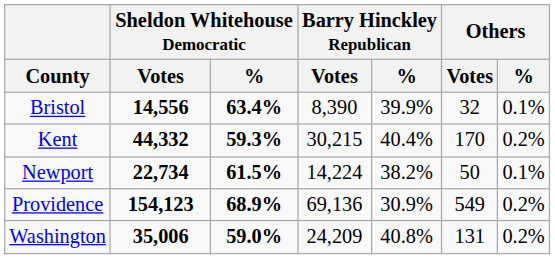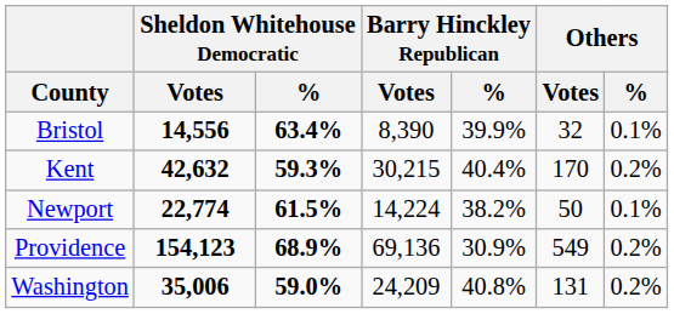Kent | Sheldon Whitehouse Democratic / Votes: 44,332 -> 42,632
Newport | Sheldon Whitehouse Democratic / Votes: 22,734 -> 22,774
